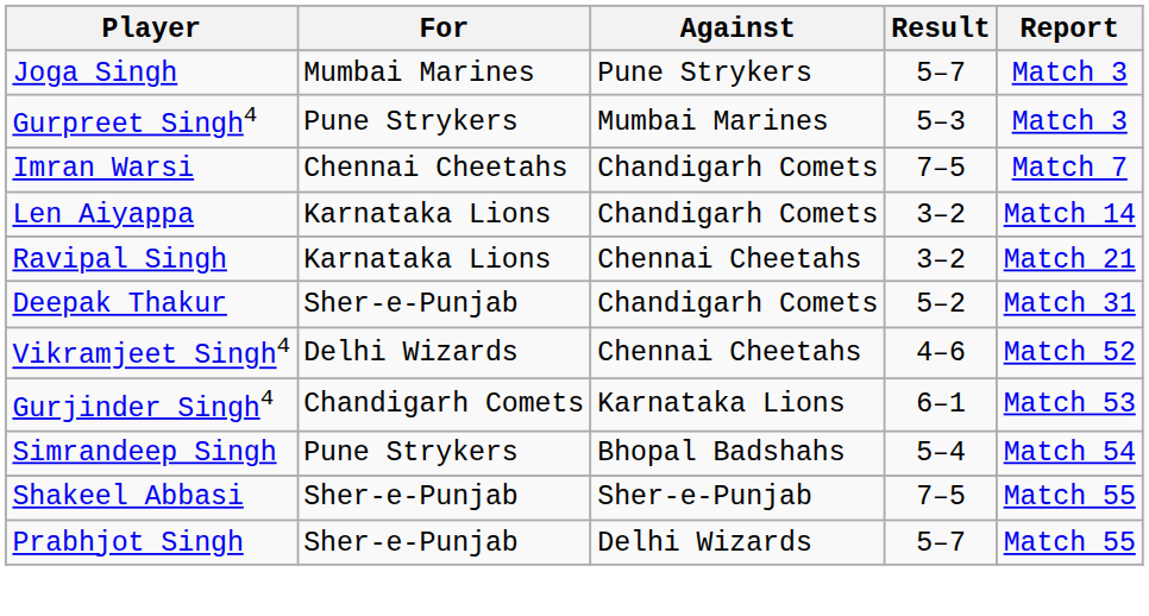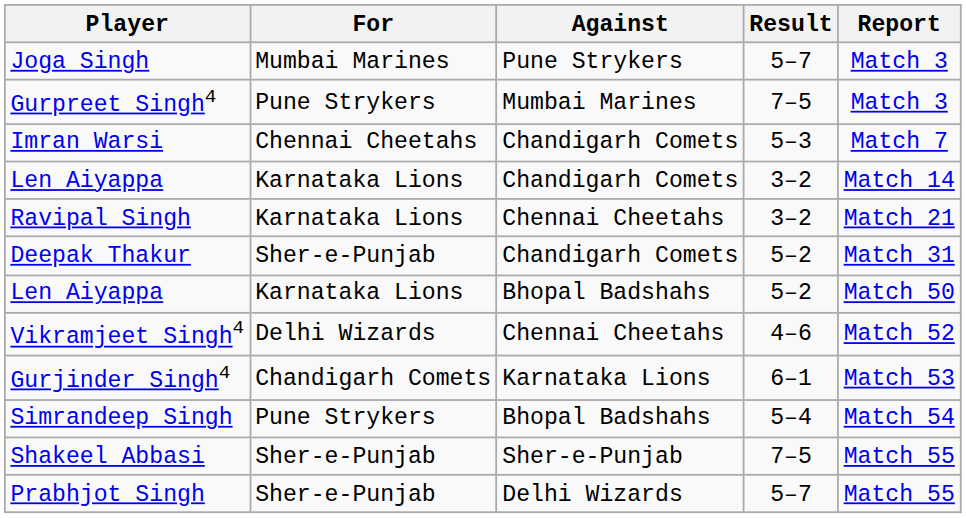Gurpreet Singh4 | Result: 5–3 -> 7–5
Imran Warsi | Result: 7–5 -> 5–3
+ row: Len Aiyappa | Karnataka Lions | Bhopal Badshahs | 5–2 | Match 50
